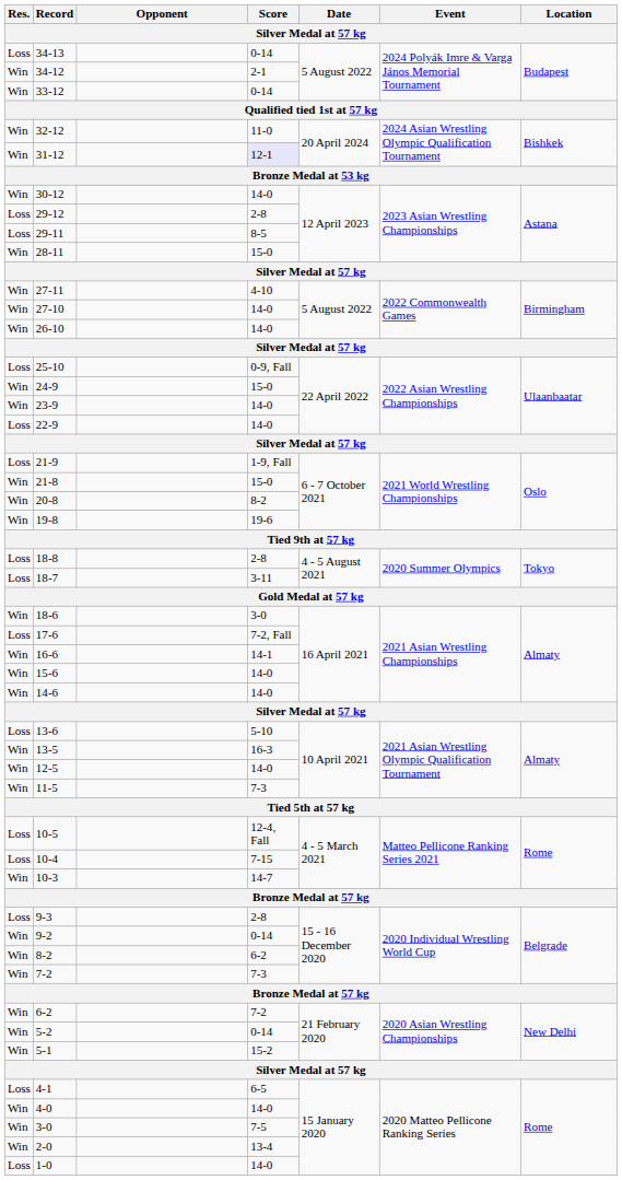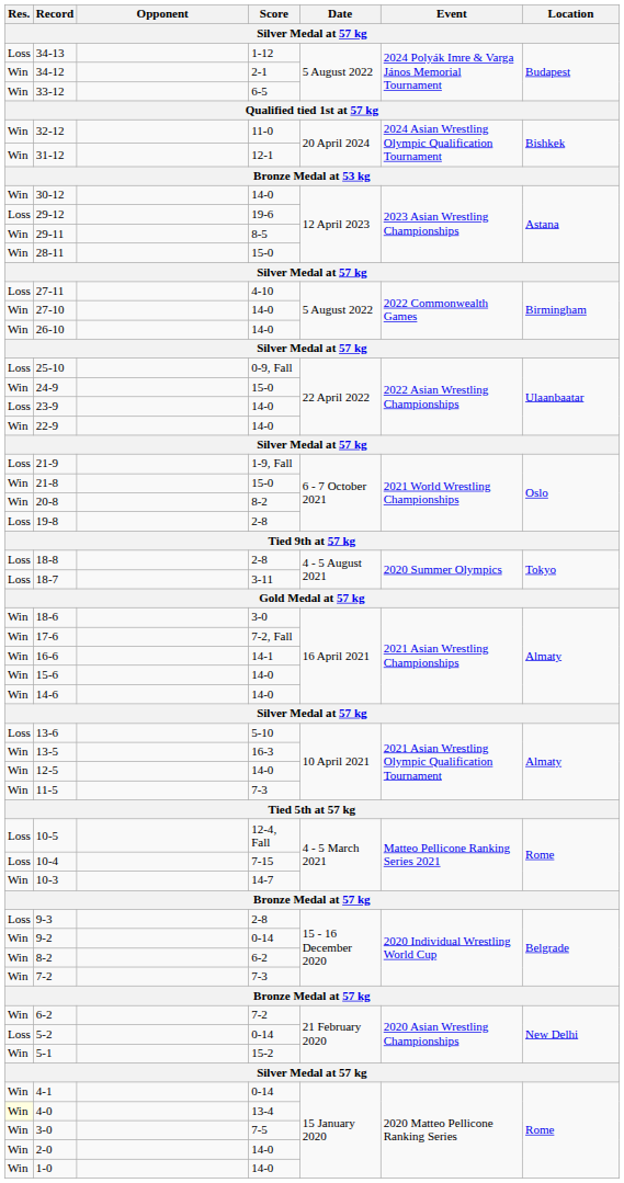34-13 | Score: 0-14 -> 1-12
33-12 | Score: 0-14 -> 6-5
31-12 | Score: lavender background -> no background
29-12 | Score: 2-8 -> 19-6
29-11 | Res.: Loss -> Win
27-11 | Res.: Win -> Loss
23-9 | Res.: Win -> Loss
22-9 | Res.: Loss -> Win
19-8 | Res.: Win -> Loss
19-8 | Score: 19-6 -> 2-8
17-6 | Res.: Loss -> Win
5-2 | Res.: Win -> Loss
4-1 | Res.: Loss -> Win
4-1 | Score: 6-5 -> 0-14
4-0 | Res.: no background -> lightyellow background
4-0 | Score: 14-0 -> 13-4
2-0 | Score: 13-4 -> 14-0
1-0 | Res.: Loss -> Win
